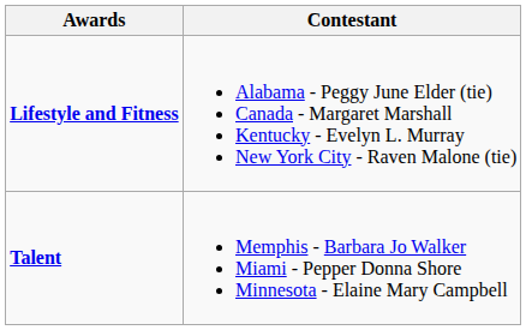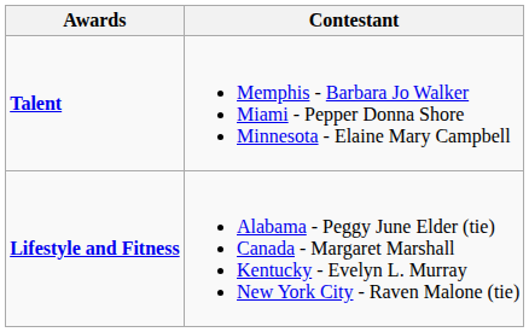rows swapped: Lifestyle and Fitness <-> Talent
